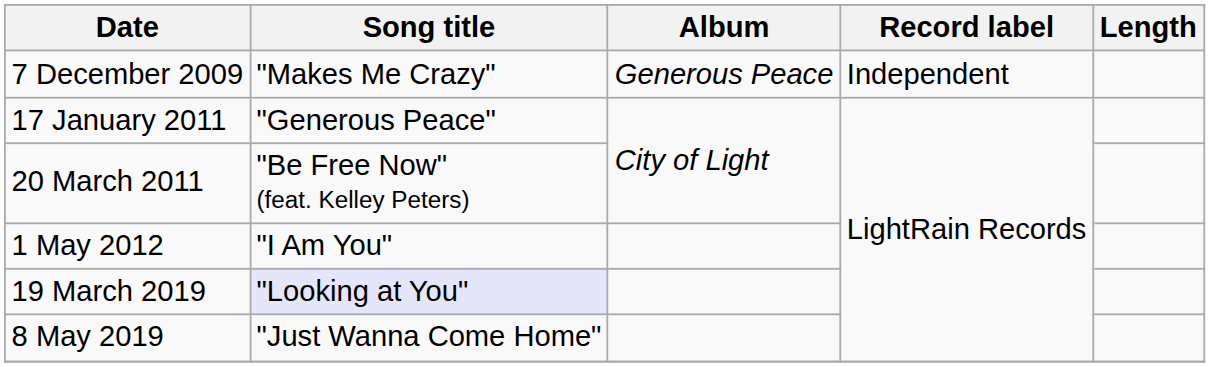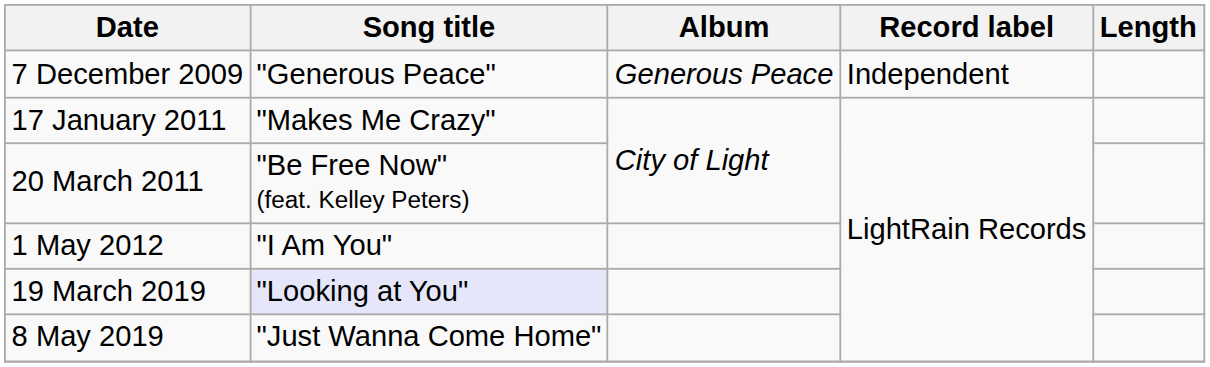7 December 2009 | Song title: "Makes Me Crazy" -> "Generous Peace"
17 January 2011 | Song title: "Generous Peace" -> "Makes Me Crazy"
